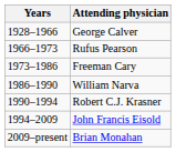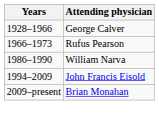- row: 1973–1986 | Freeman Cary
- row: 1990–1994 | Robert C.J. Krasner
